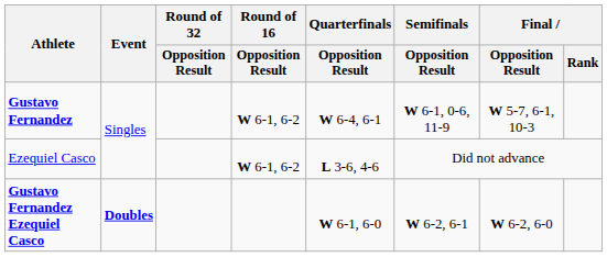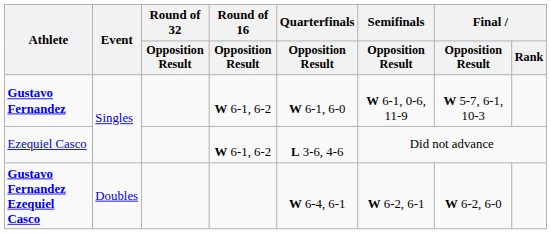Gustavo Fernandez | Quarterfinals / Opposition Result: W 6-4, 6-1 -> W 6-1, 6-0
Gustavo Fernandez Ezequiel Casco | Event: bold -> normal
Gustavo Fernandez Ezequiel Casco | Quarterfinals / Opposition Result: W 6-1, 6-0 -> W 6-4, 6-1
